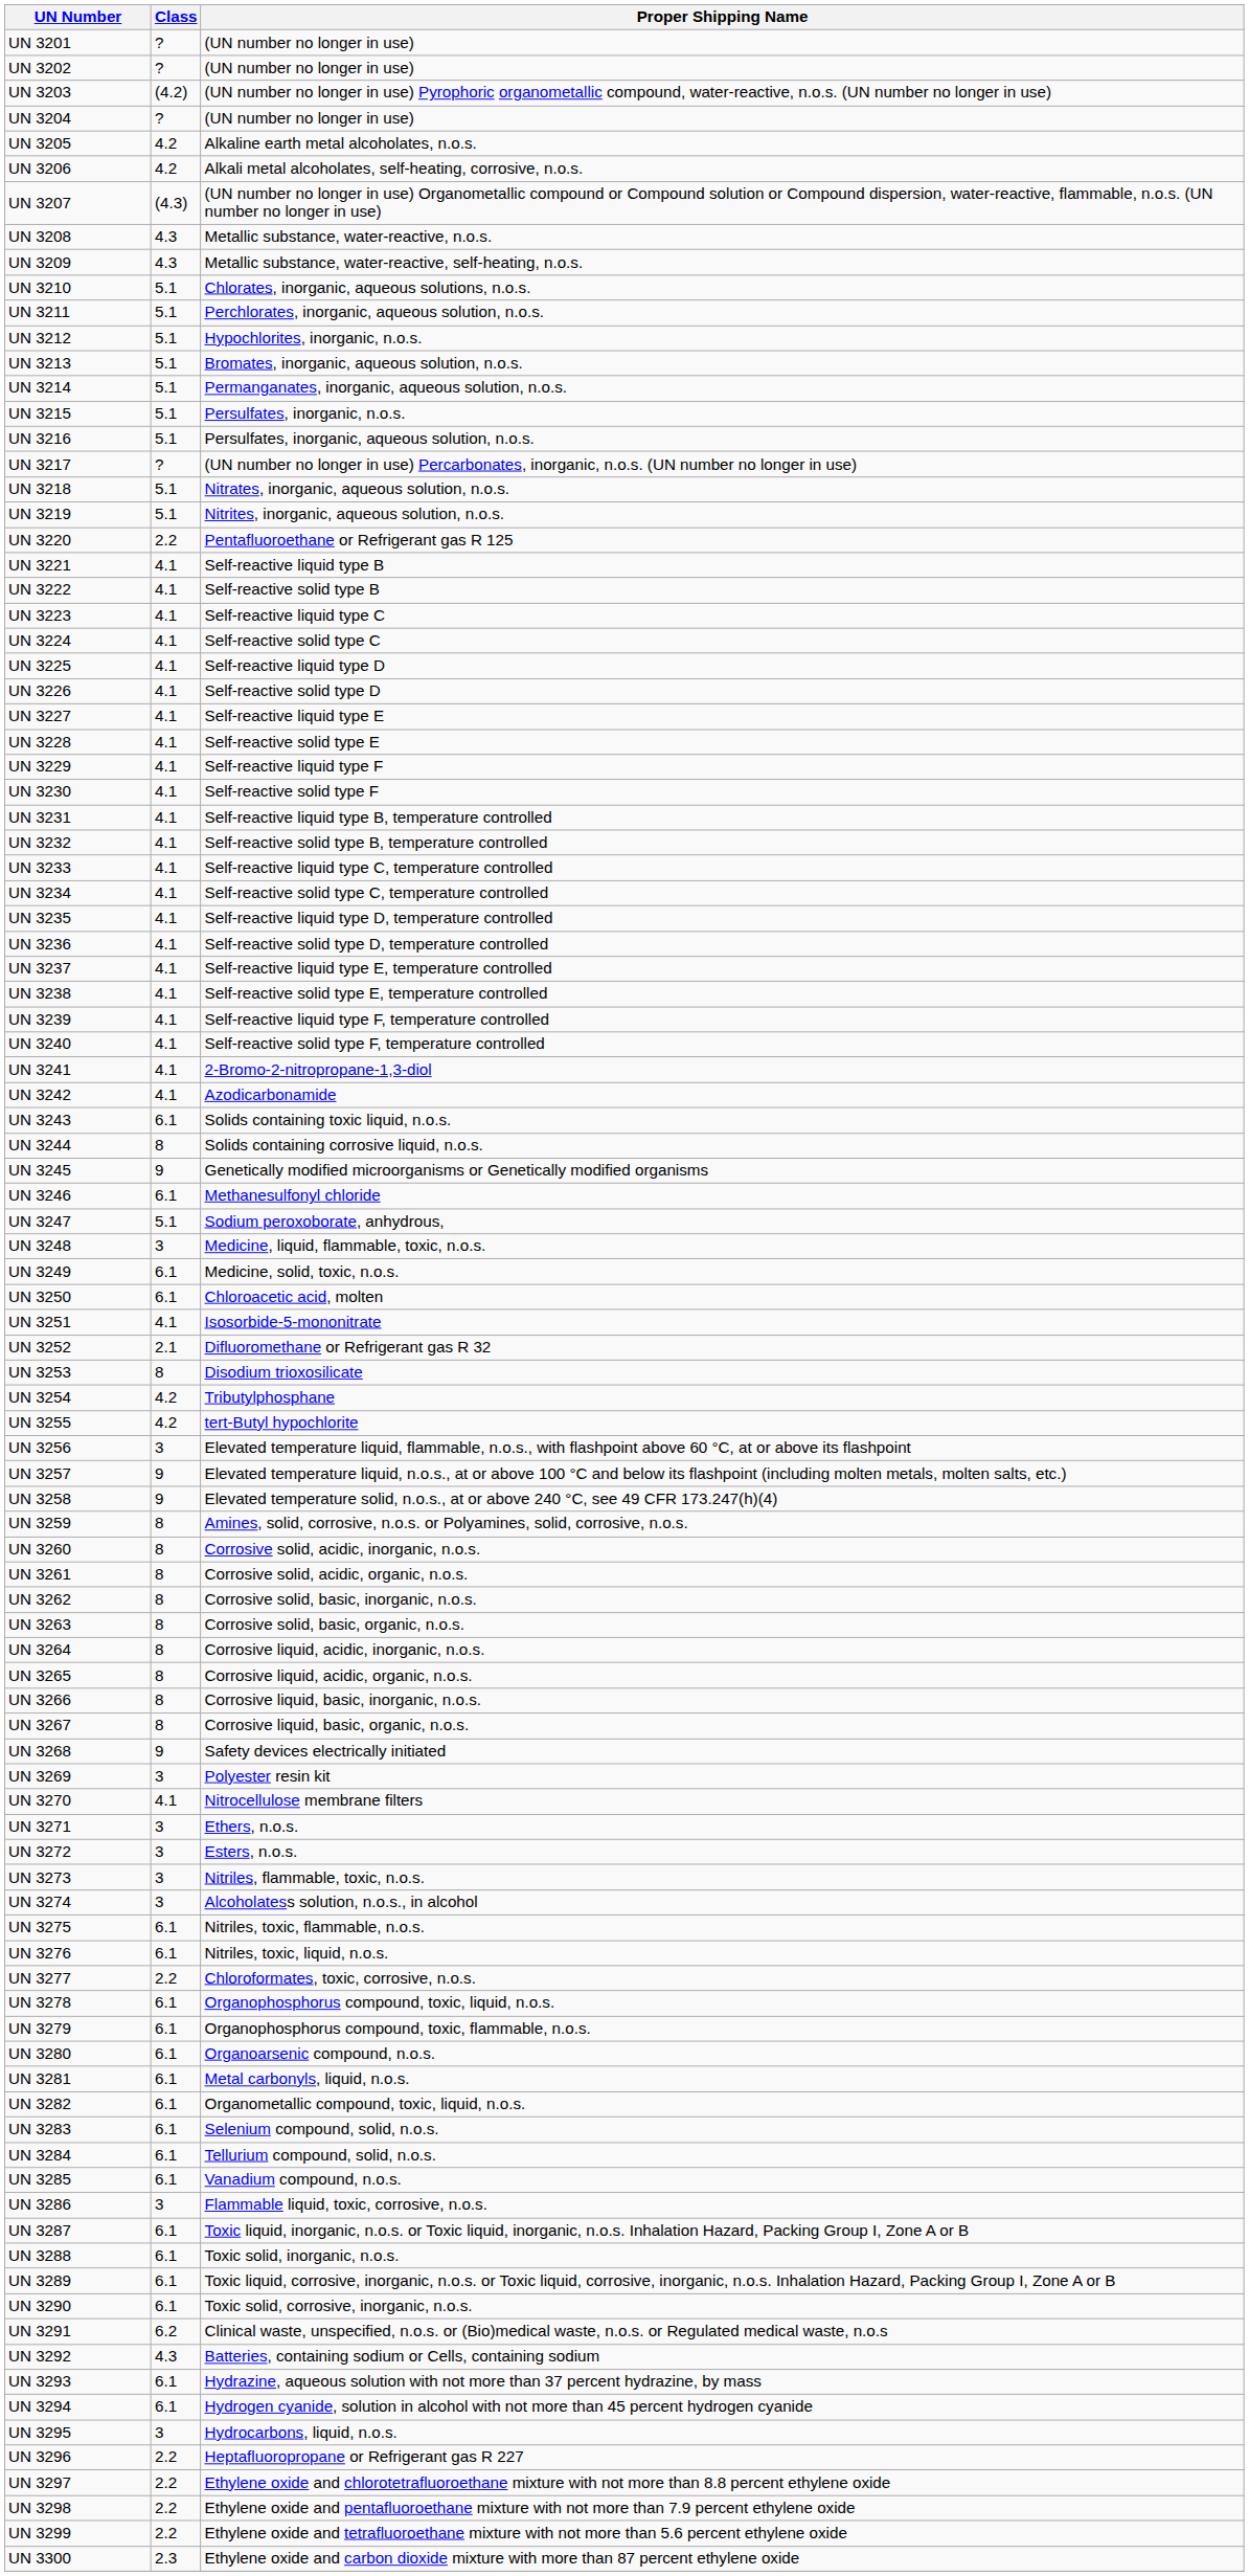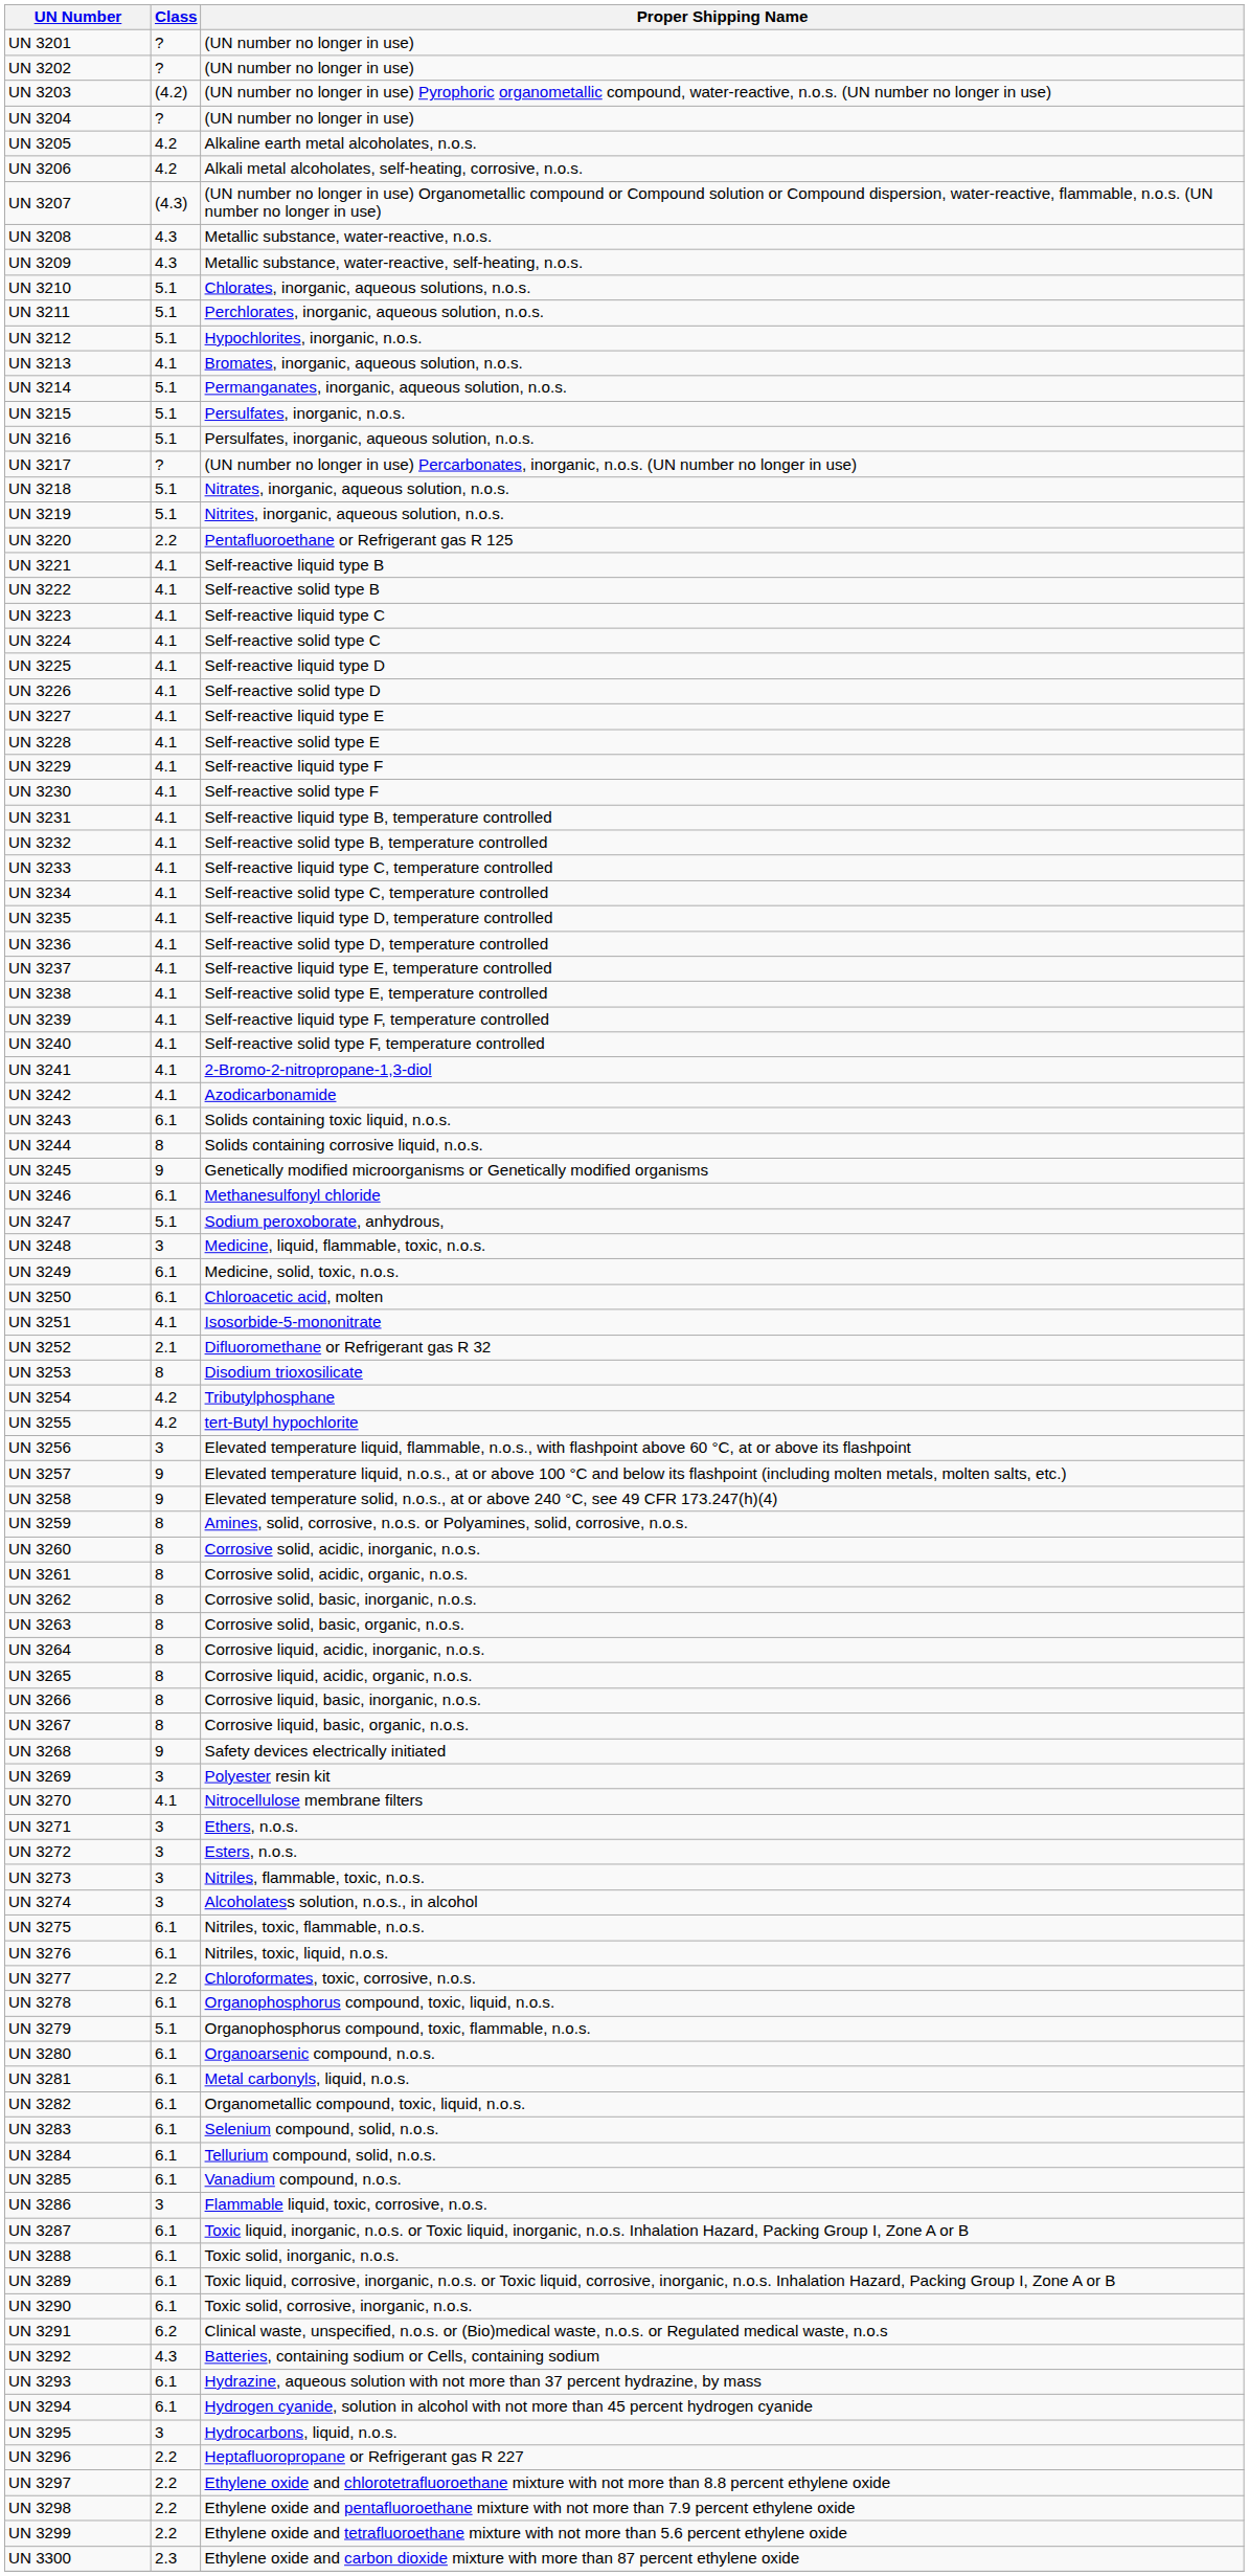UN 3213 | Class: 5.1 -> 4.1
UN 3279 | Class: 6.1 -> 5.1
